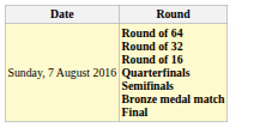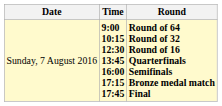+ column: Time | 9:00 10:15 12:30 13:45 16:00 17:15 17:45
